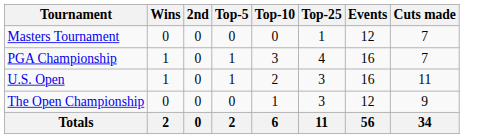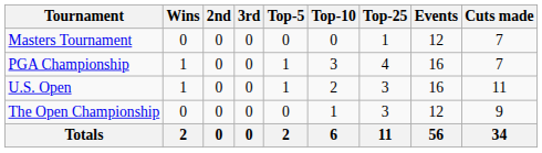+ column: 3rd | 0 | 0 | 0 | 0 | 0
